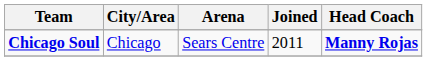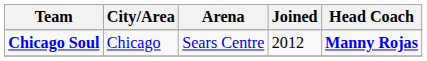Chicago Soul | Joined: 2011 -> 2012
